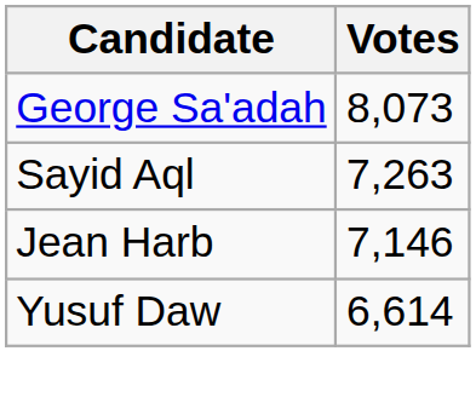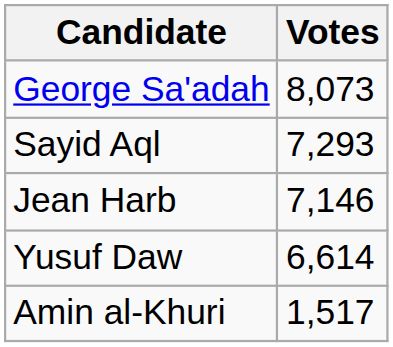Sayid Aql | Votes: 7,263 -> 7,293
+ row: Amin al-Khuri | 1,517
